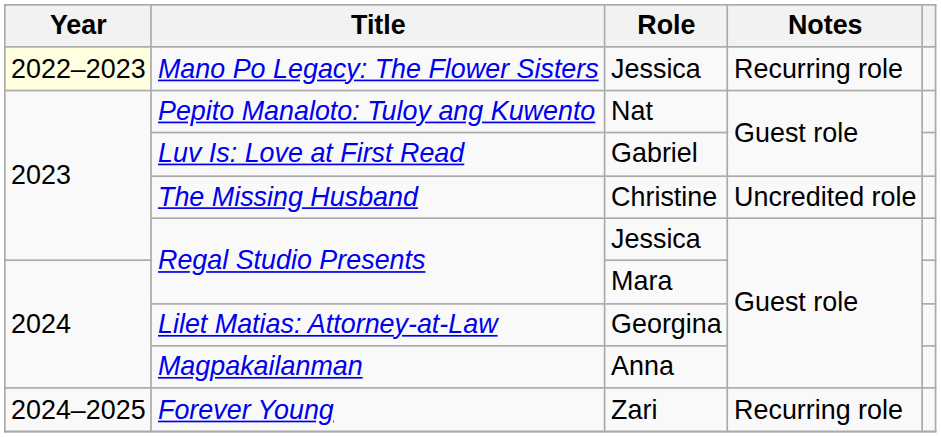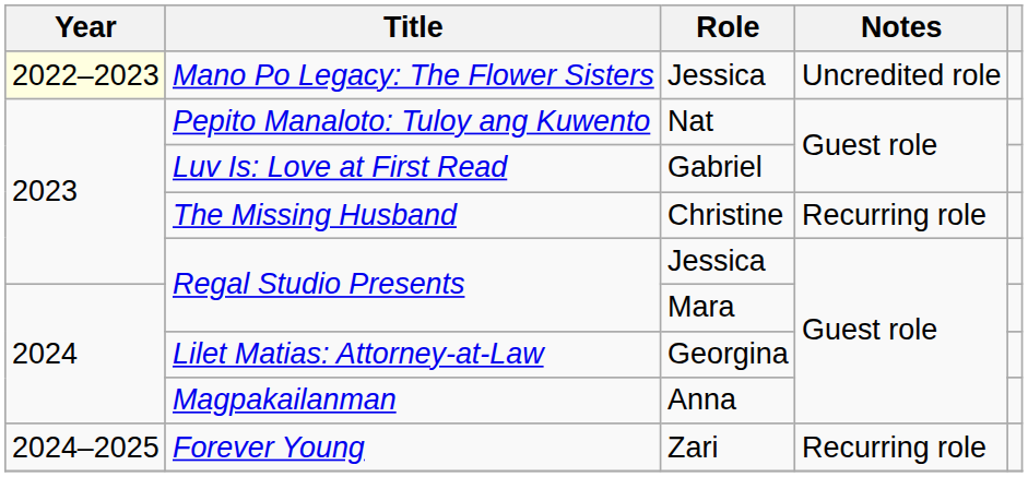Mano Po Legacy: The Flower Sisters | Notes: Recurring role -> Uncredited role
The Missing Husband | Notes: Uncredited role -> Recurring role
